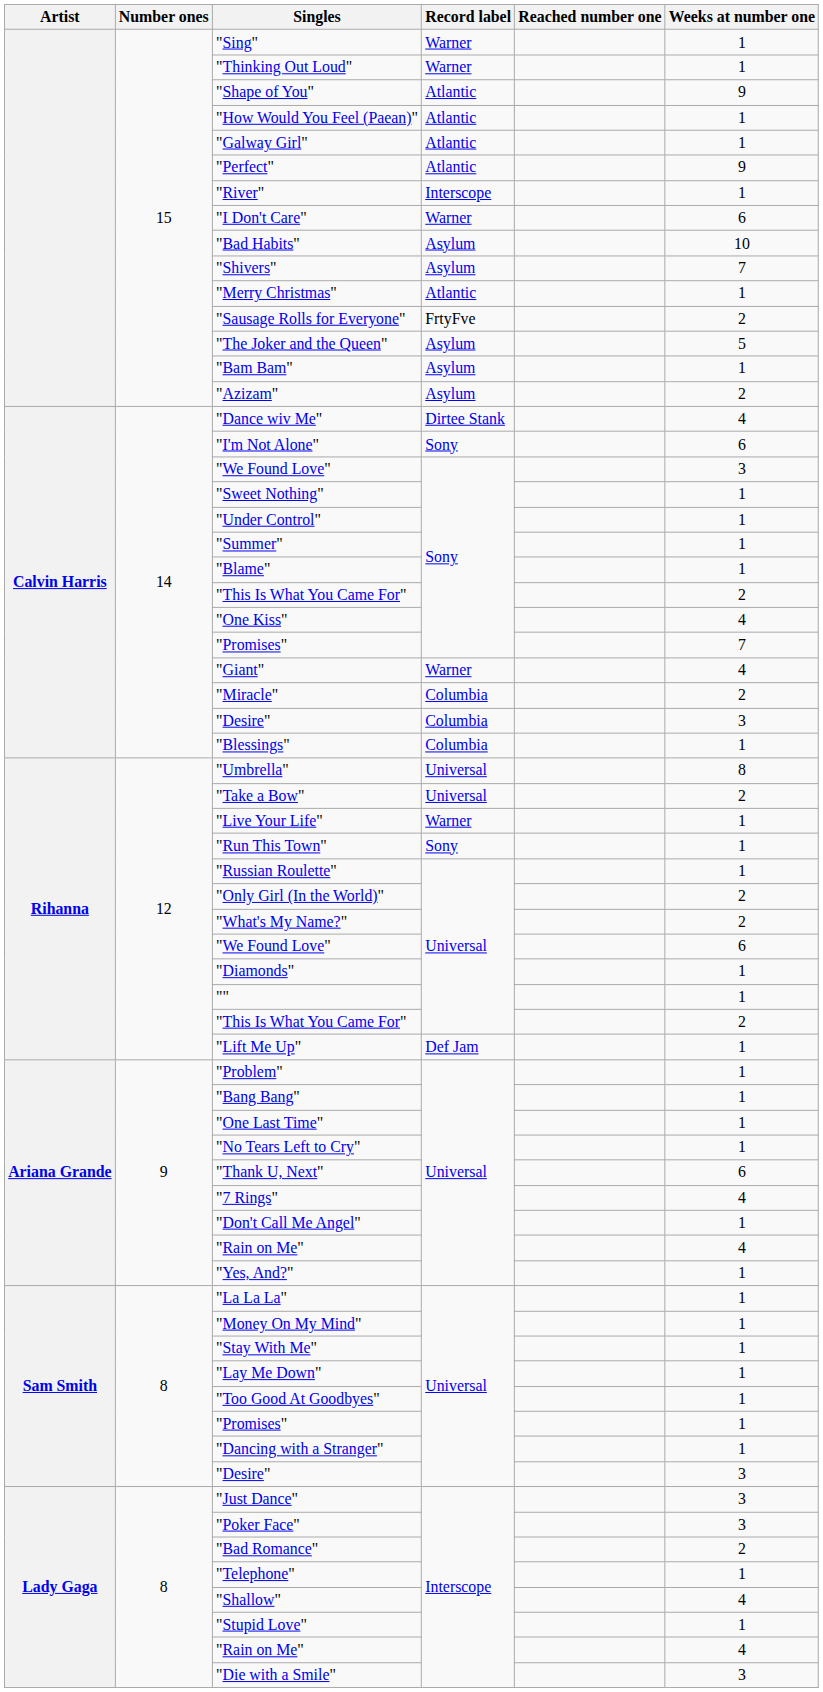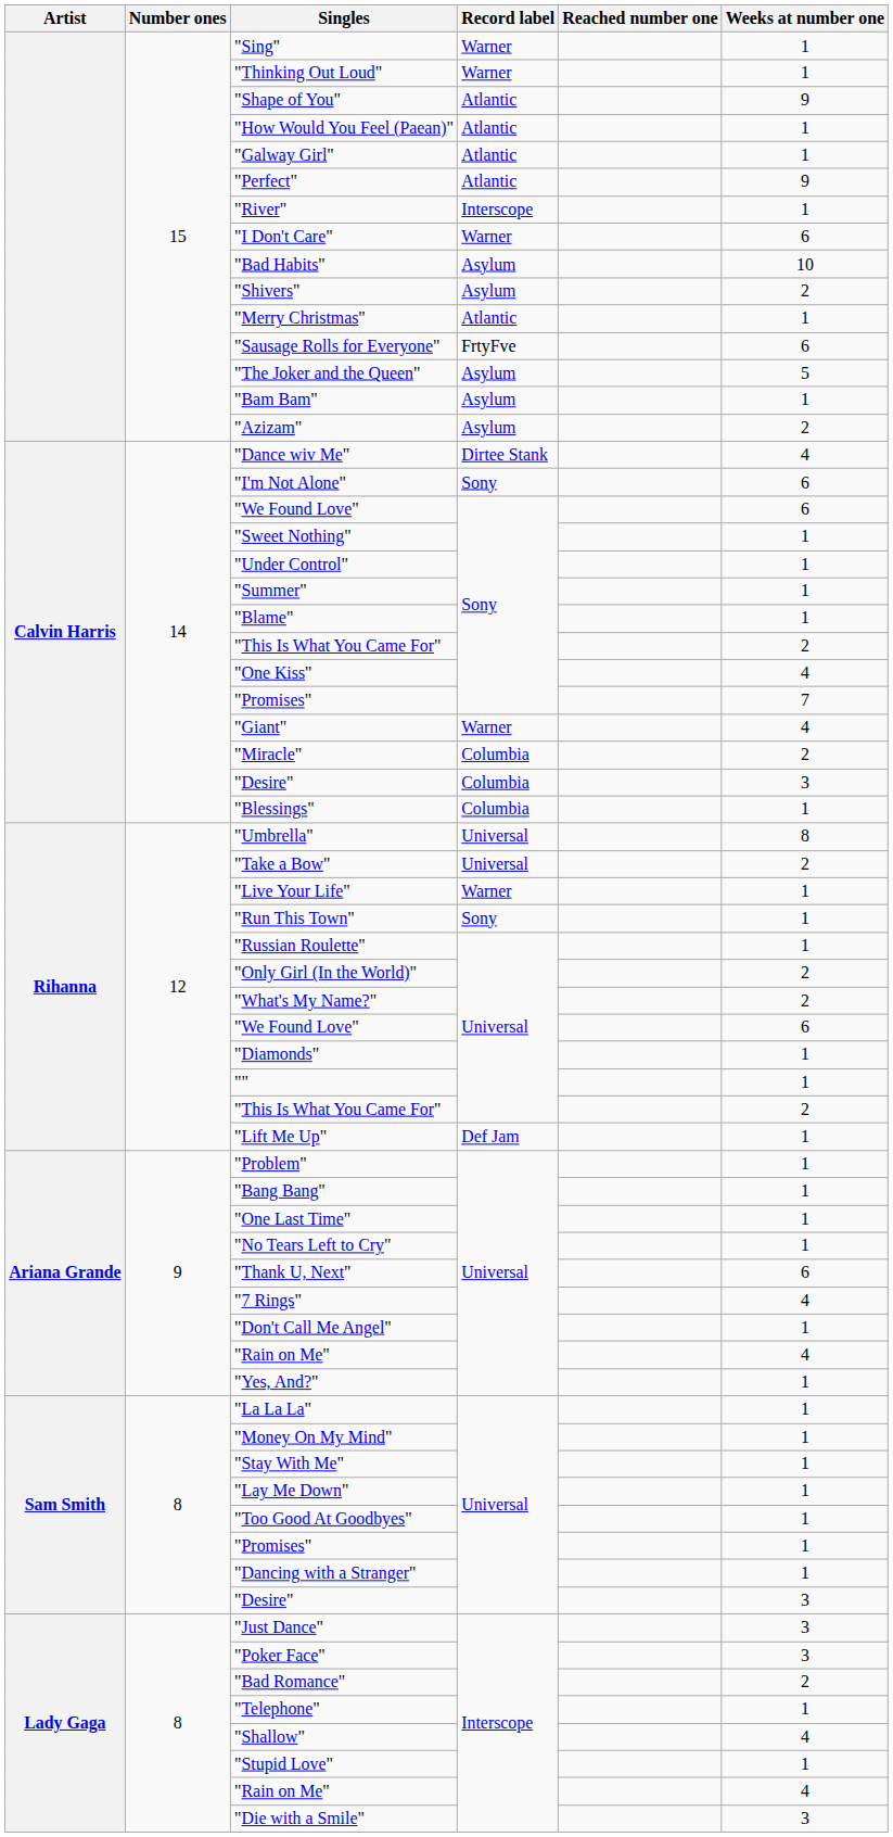"Shivers" | Weeks at number one: 7 -> 2
"Sausage Rolls for Everyone" | Weeks at number one: 2 -> 6
"We Found Love" / Sony | Weeks at number one: 3 -> 6
